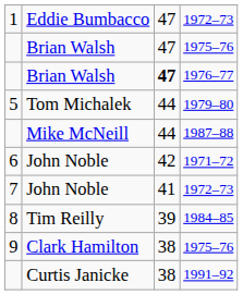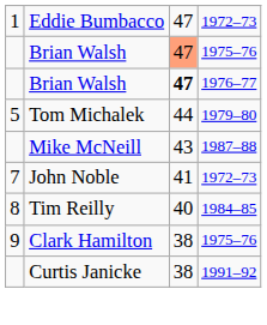Brian Walsh / 1975–76 | column 3: no background -> lightsalmon background
Mike McNeill | column 3: 44 -> 43
- row: 6 | John Noble | 42 | 1971–72
Tim Reilly | column 3: 39 -> 40
